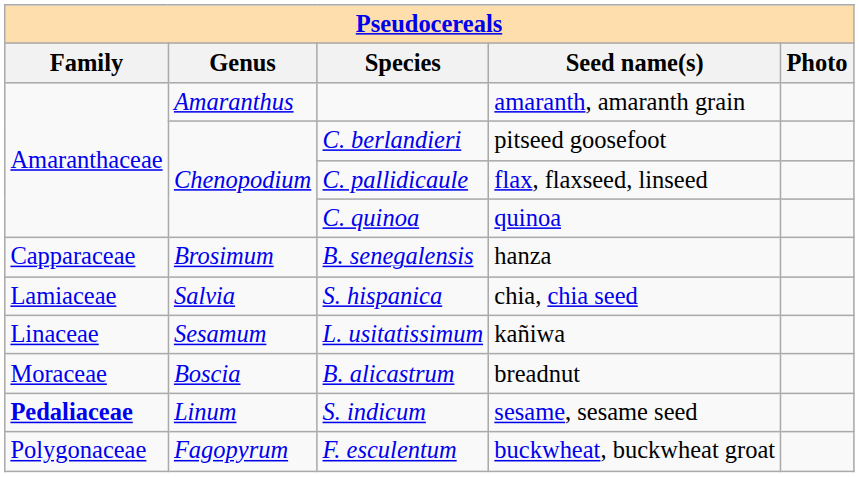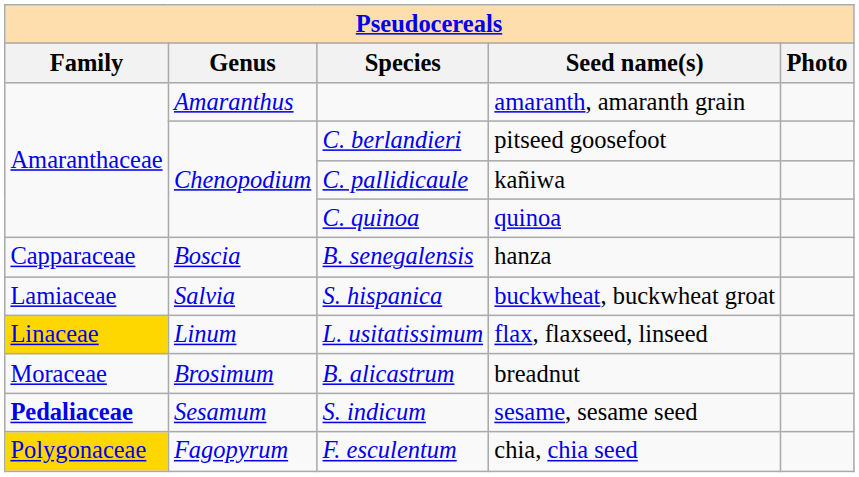C. pallidicaule | Seed name(s): flax, flaxseed, linseed -> kañiwa
B. senegalensis | Genus: Brosimum -> Boscia
S. hispanica | Seed name(s): chia, chia seed -> buckwheat, buckwheat groat
L. usitatissimum | Family: no background -> gold background
L. usitatissimum | Genus: Sesamum -> Linum
L. usitatissimum | Seed name(s): kañiwa -> flax, flaxseed, linseed
B. alicastrum | Genus: Boscia -> Brosimum
S. indicum | Genus: Linum -> Sesamum
F. esculentum | Family: no background -> gold background
F. esculentum | Seed name(s): buckwheat, buckwheat groat -> chia, chia seed
